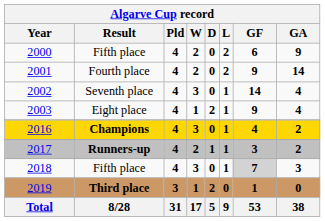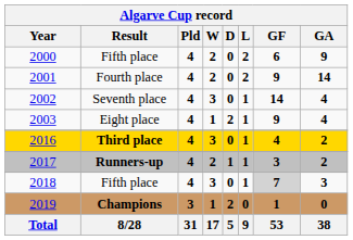2016 | Result: Champions -> Third place
2019 | Result: Third place -> Champions
